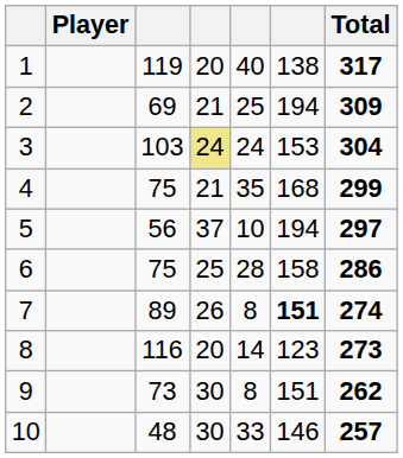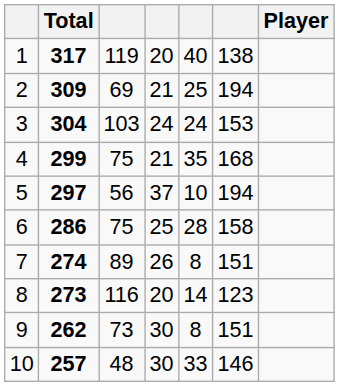columns swapped: Player <-> Total
3 | column 4: khaki background -> no background
7 | column 6: bold -> normal
